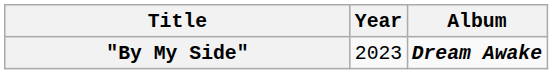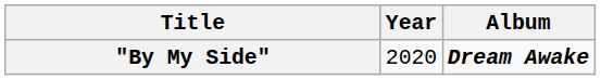"By My Side" | Year: 2023 -> 2020
